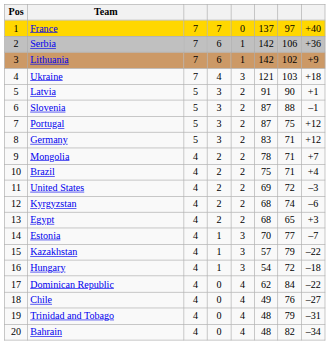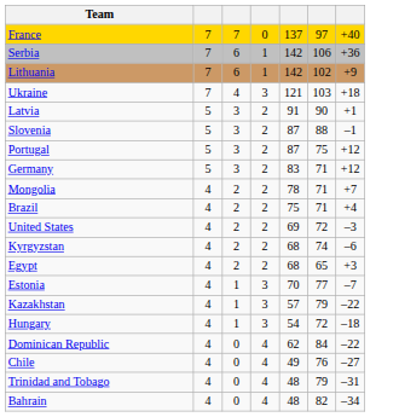- column: Pos | 1 | 2 | 3 | 4 | 5 | 6 | 7 | 8 | 9 | 10 | 11 | 12 | 13 | 14 | 15 | 16 | 17 | 18 | 19 | 20
